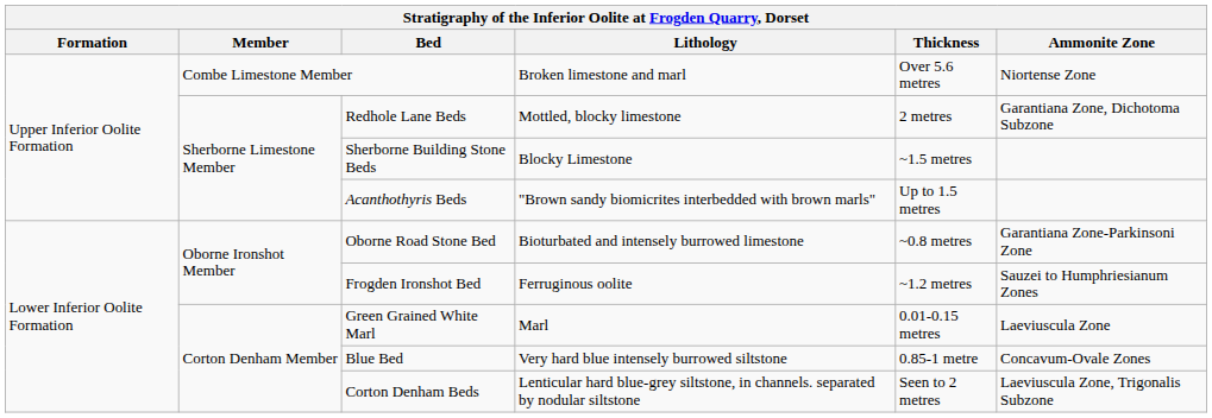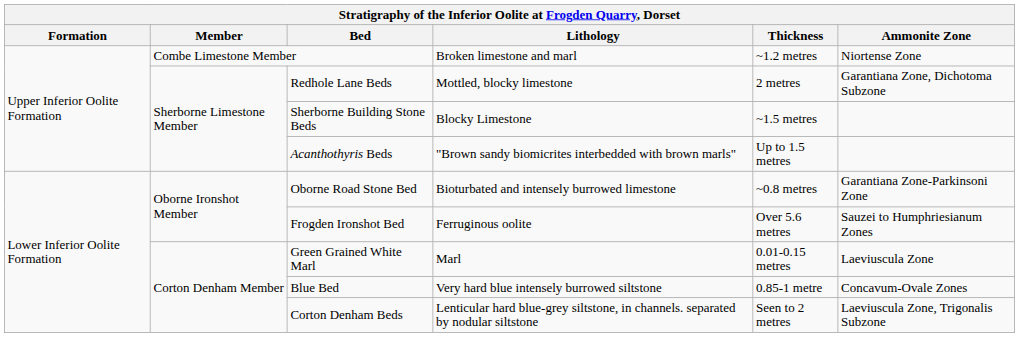Combe Limestone Member | Thickness: Over 5.6 metres -> ~1.2 metres
Frogden Ironshot Bed | Thickness: ~1.2 metres -> Over 5.6 metres
